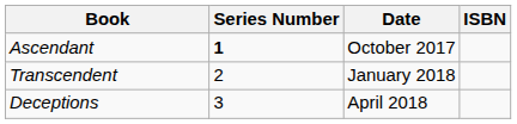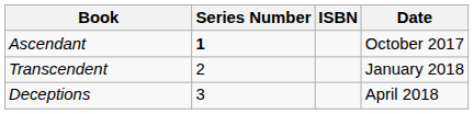columns swapped: Date <-> ISBN
